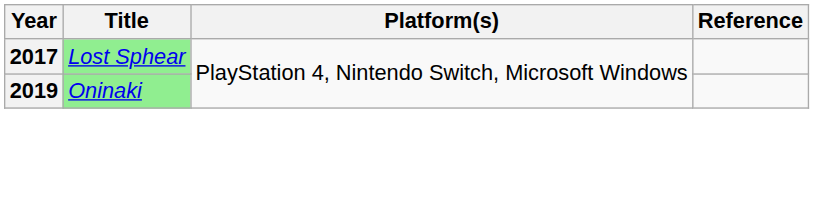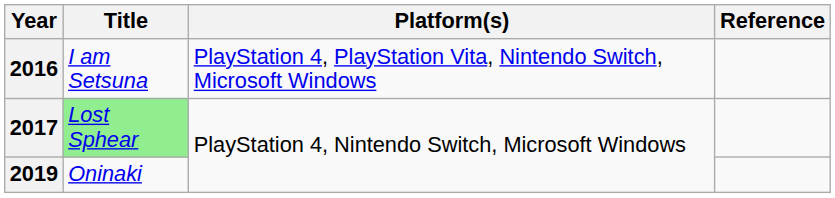+ row: 2016 | I am Setsuna | PlayStation 4, PlayStation Vita, Nintendo Switch, Microsoft Windows
2019 | Title: lightgreen background -> no background
